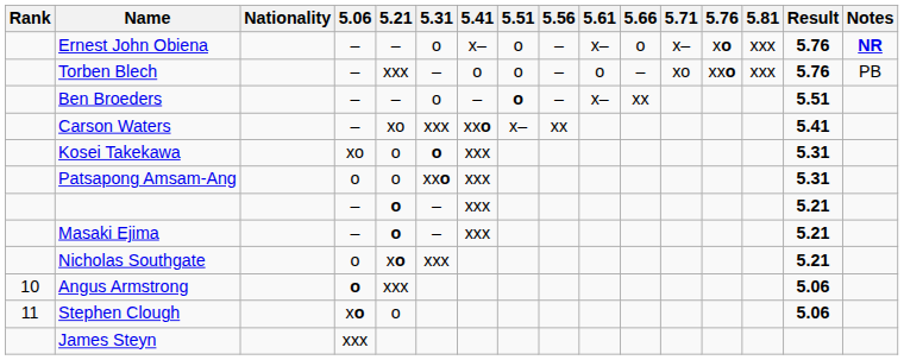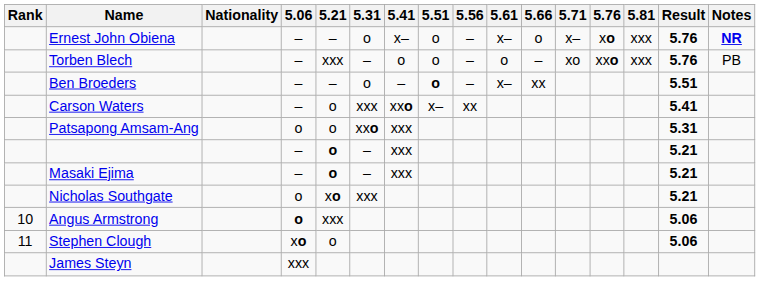Carson Waters | 5.21: xo -> o
- row: Kosei Takekawa | xo | o | o | xxx | 5.31
